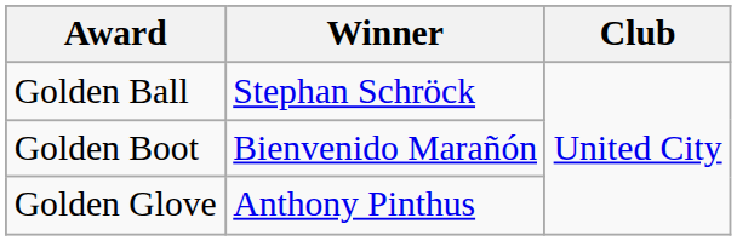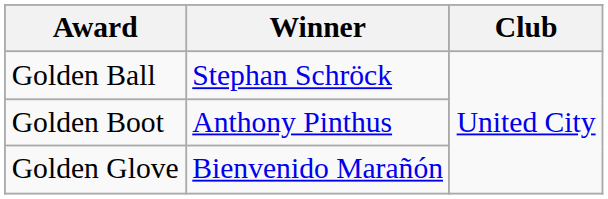Golden Boot | Winner: Bienvenido Marañón -> Anthony Pinthus
Golden Glove | Winner: Anthony Pinthus -> Bienvenido Marañón
